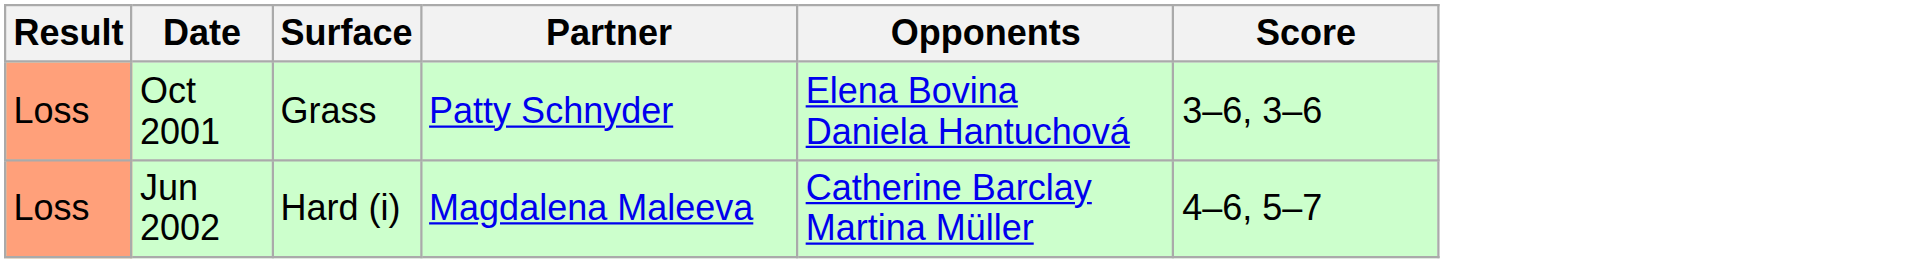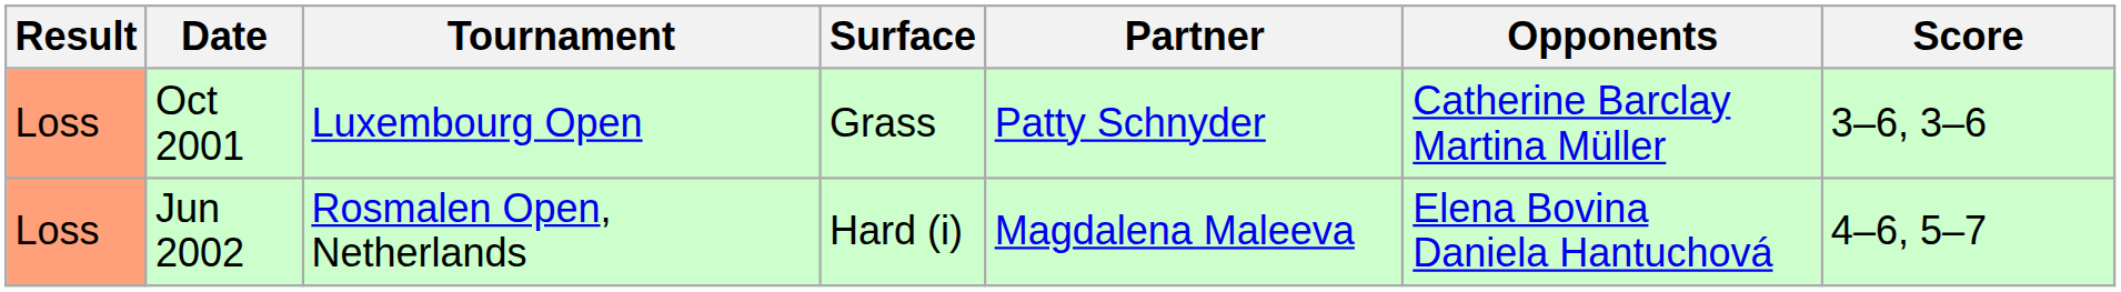+ column: Tournament | Luxembourg Open | Rosmalen Open, Netherlands
Oct 2001 | Opponents: Elena Bovina Daniela Hantuchová -> Catherine Barclay Martina Müller
Jun 2002 | Opponents: Catherine Barclay Martina Müller -> Elena Bovina Daniela Hantuchová
